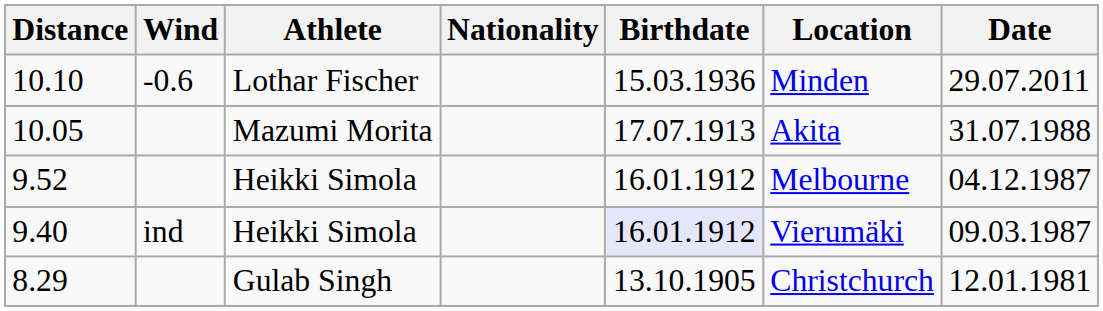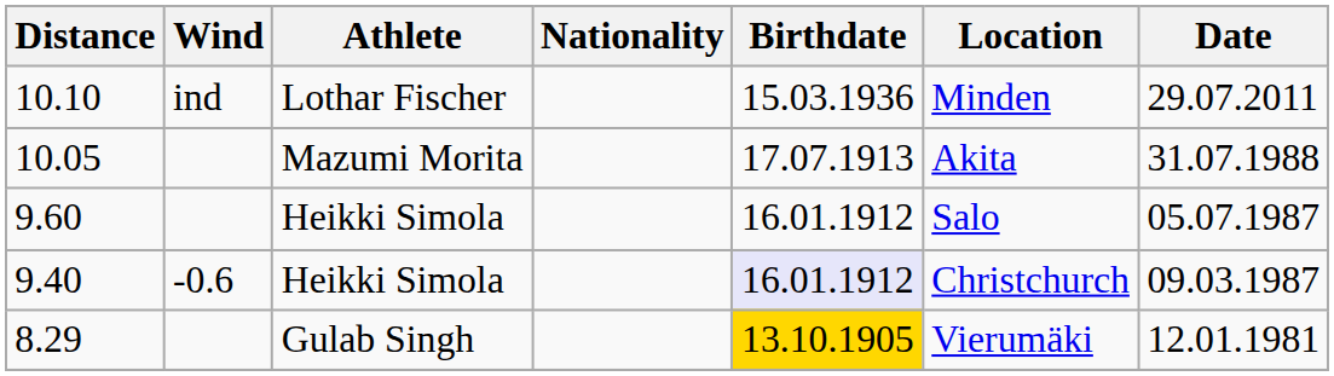10.10 | Wind: -0.6 -> ind
- row: 9.52 | Heikki Simola | 16.01.1912 | Melbourne | 04.12.1987
+ row: 9.60 | Heikki Simola | 16.01.1912 | Salo | 05.07.1987
9.40 | Wind: ind -> -0.6
9.40 | Location: Vierumäki -> Christchurch
8.29 | Birthdate: no background -> gold background
8.29 | Location: Christchurch -> Vierumäki
